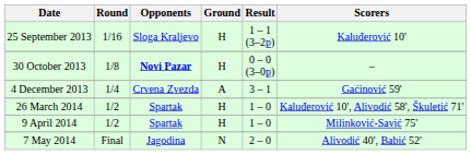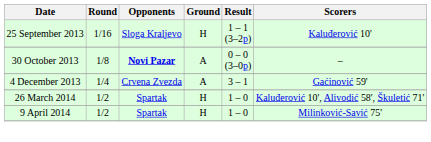30 October 2013 | Ground: H -> A
- row: 7 May 2014 | Final | Jagodina | N | 2 – 0 | Alivodić 40', Babić 52'
